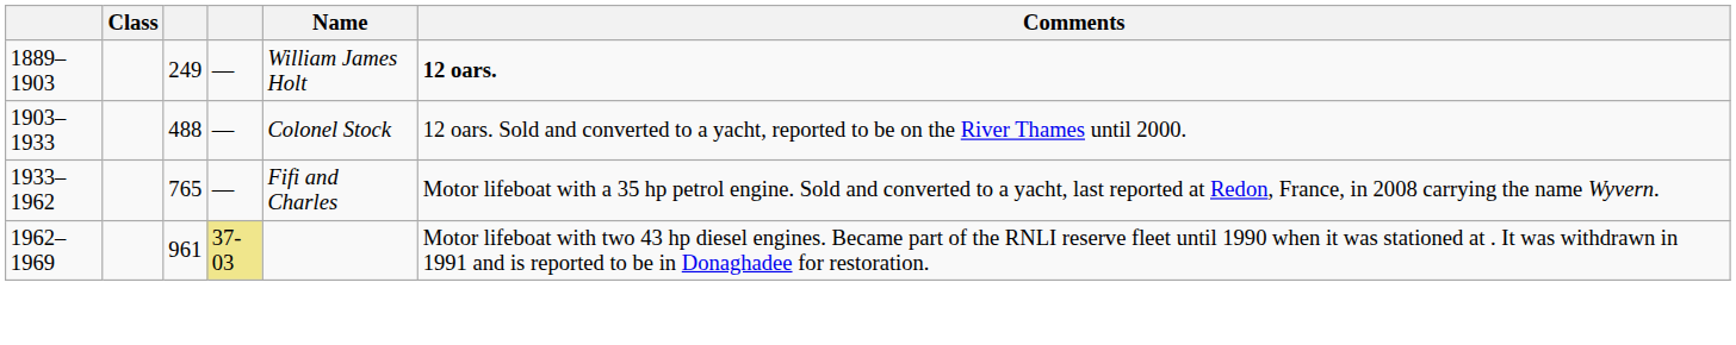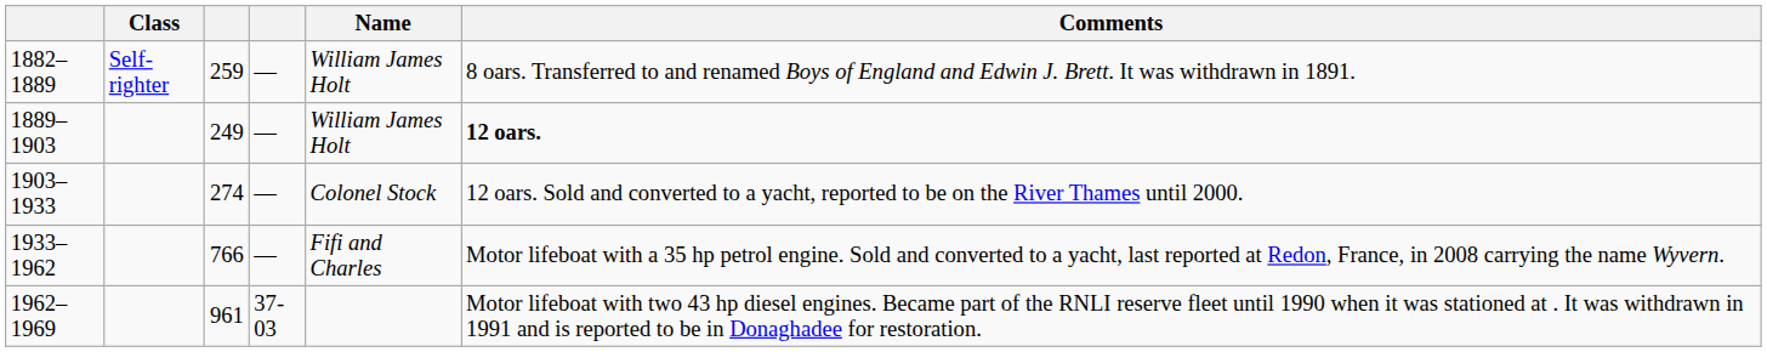+ row: 1882–1889 | Self-righter | 259 | — | William James Holt | 8 oars. Transferred to and renamed Boys of England and Edwin J. Brett. It was withdrawn in 1891.
1903–1933 | column 3: 488 -> 274
1933–1962 | column 3: 765 -> 766
1962–1969 | column 4: khaki background -> no background
